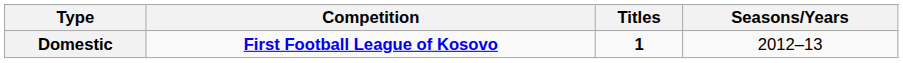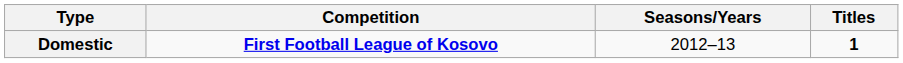columns swapped: Titles <-> Seasons/Years
